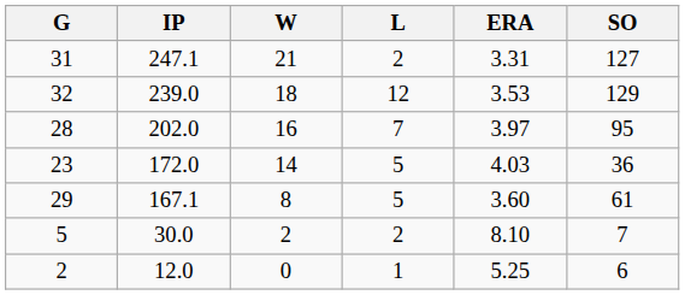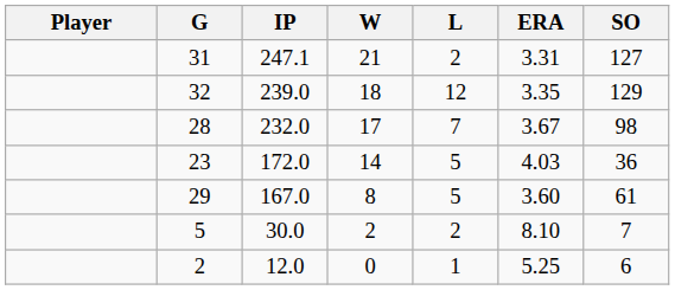+ column: Player
32 | ERA: 3.53 -> 3.35
28 | IP: 202.0 -> 232.0
28 | W: 16 -> 17
28 | ERA: 3.97 -> 3.67
28 | SO: 95 -> 98
29 | IP: 167.1 -> 167.0
